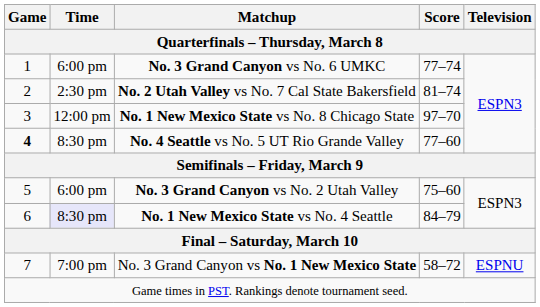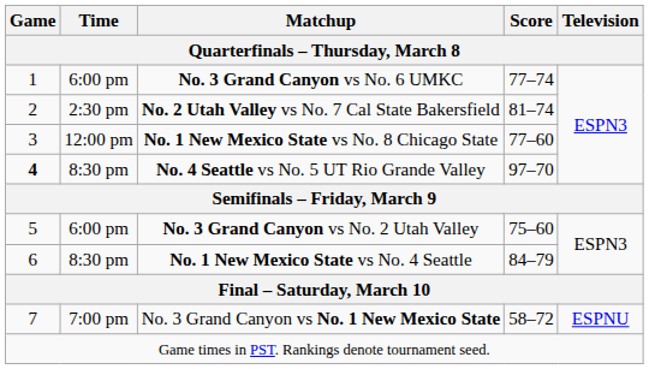No. 1 New Mexico State vs No. 8 Chicago State | Score: 97–70 -> 77–60
No. 4 Seattle vs No. 5 UT Rio Grande Valley | Score: 77–60 -> 97–70
No. 1 New Mexico State vs No. 4 Seattle | Time: lavender background -> no background
